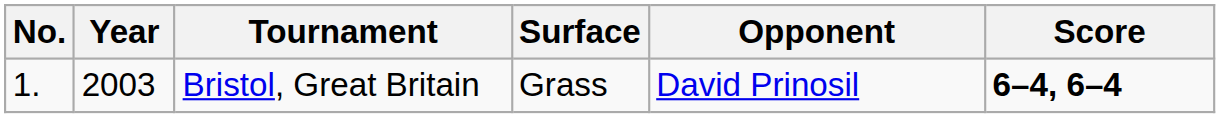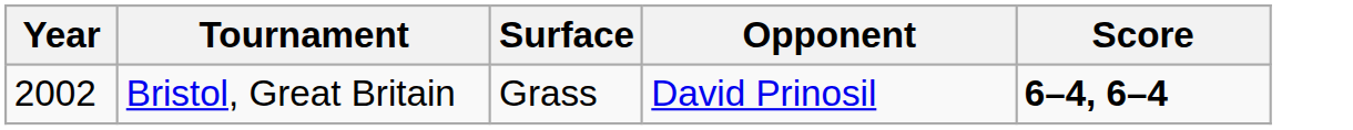- column: No. | 1.
Bristol, Great Britain | Year: 2003 -> 2002
